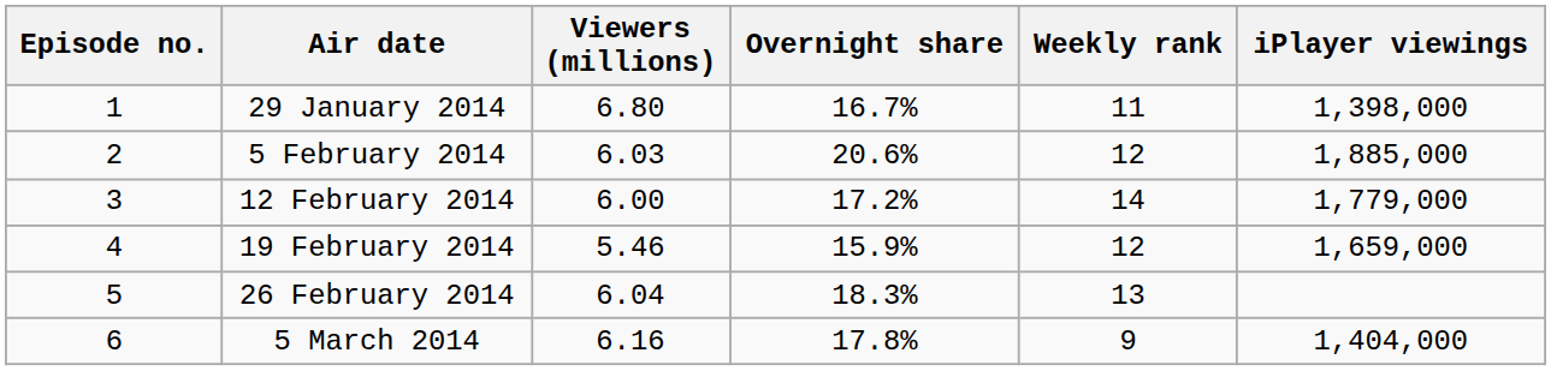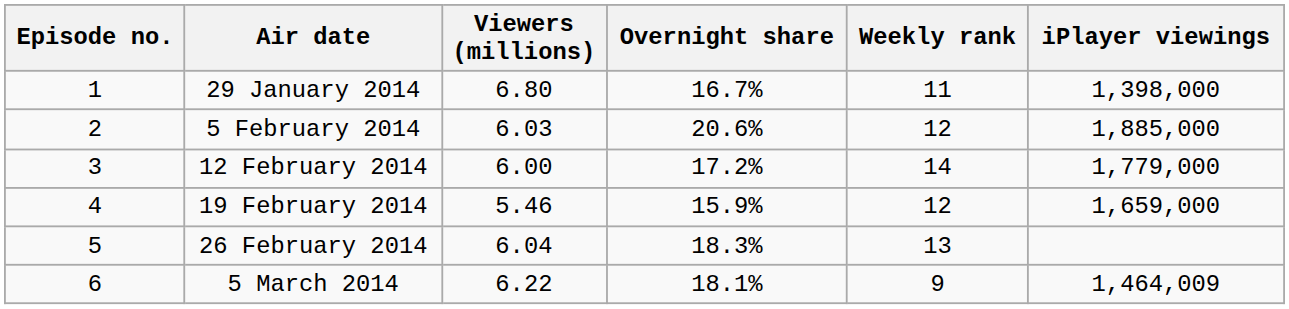5 March 2014 | Viewers (millions): 6.16 -> 6.22
5 March 2014 | Overnight share: 17.8% -> 18.1%
5 March 2014 | iPlayer viewings: 1,404,000 -> 1,464,009
